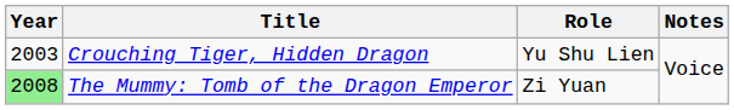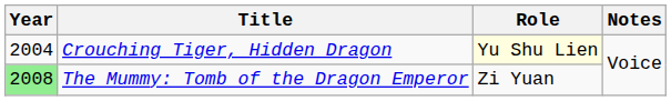Crouching Tiger, Hidden Dragon | Year: 2003 -> 2004
Crouching Tiger, Hidden Dragon | Role: no background -> lightyellow background
